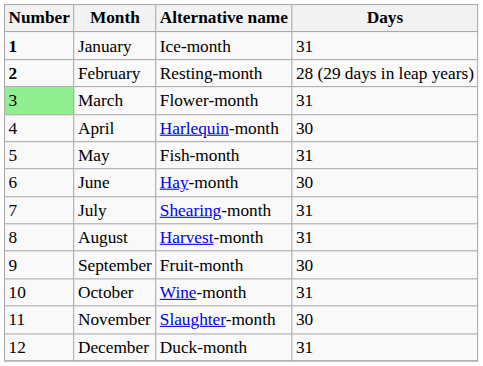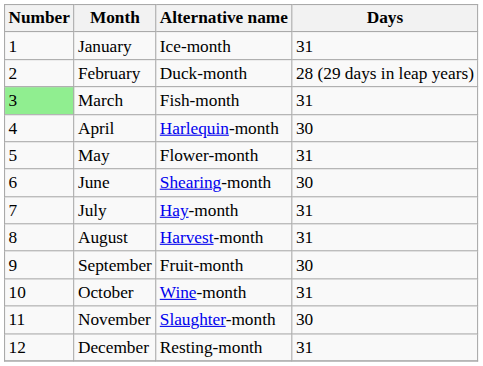January | Number: bold -> normal
February | Number: bold -> normal
February | Alternative name: Resting-month -> Duck-month
March | Alternative name: Flower-month -> Fish-month
May | Alternative name: Fish-month -> Flower-month
June | Alternative name: Hay-month -> Shearing-month
July | Alternative name: Shearing-month -> Hay-month
December | Alternative name: Duck-month -> Resting-month
